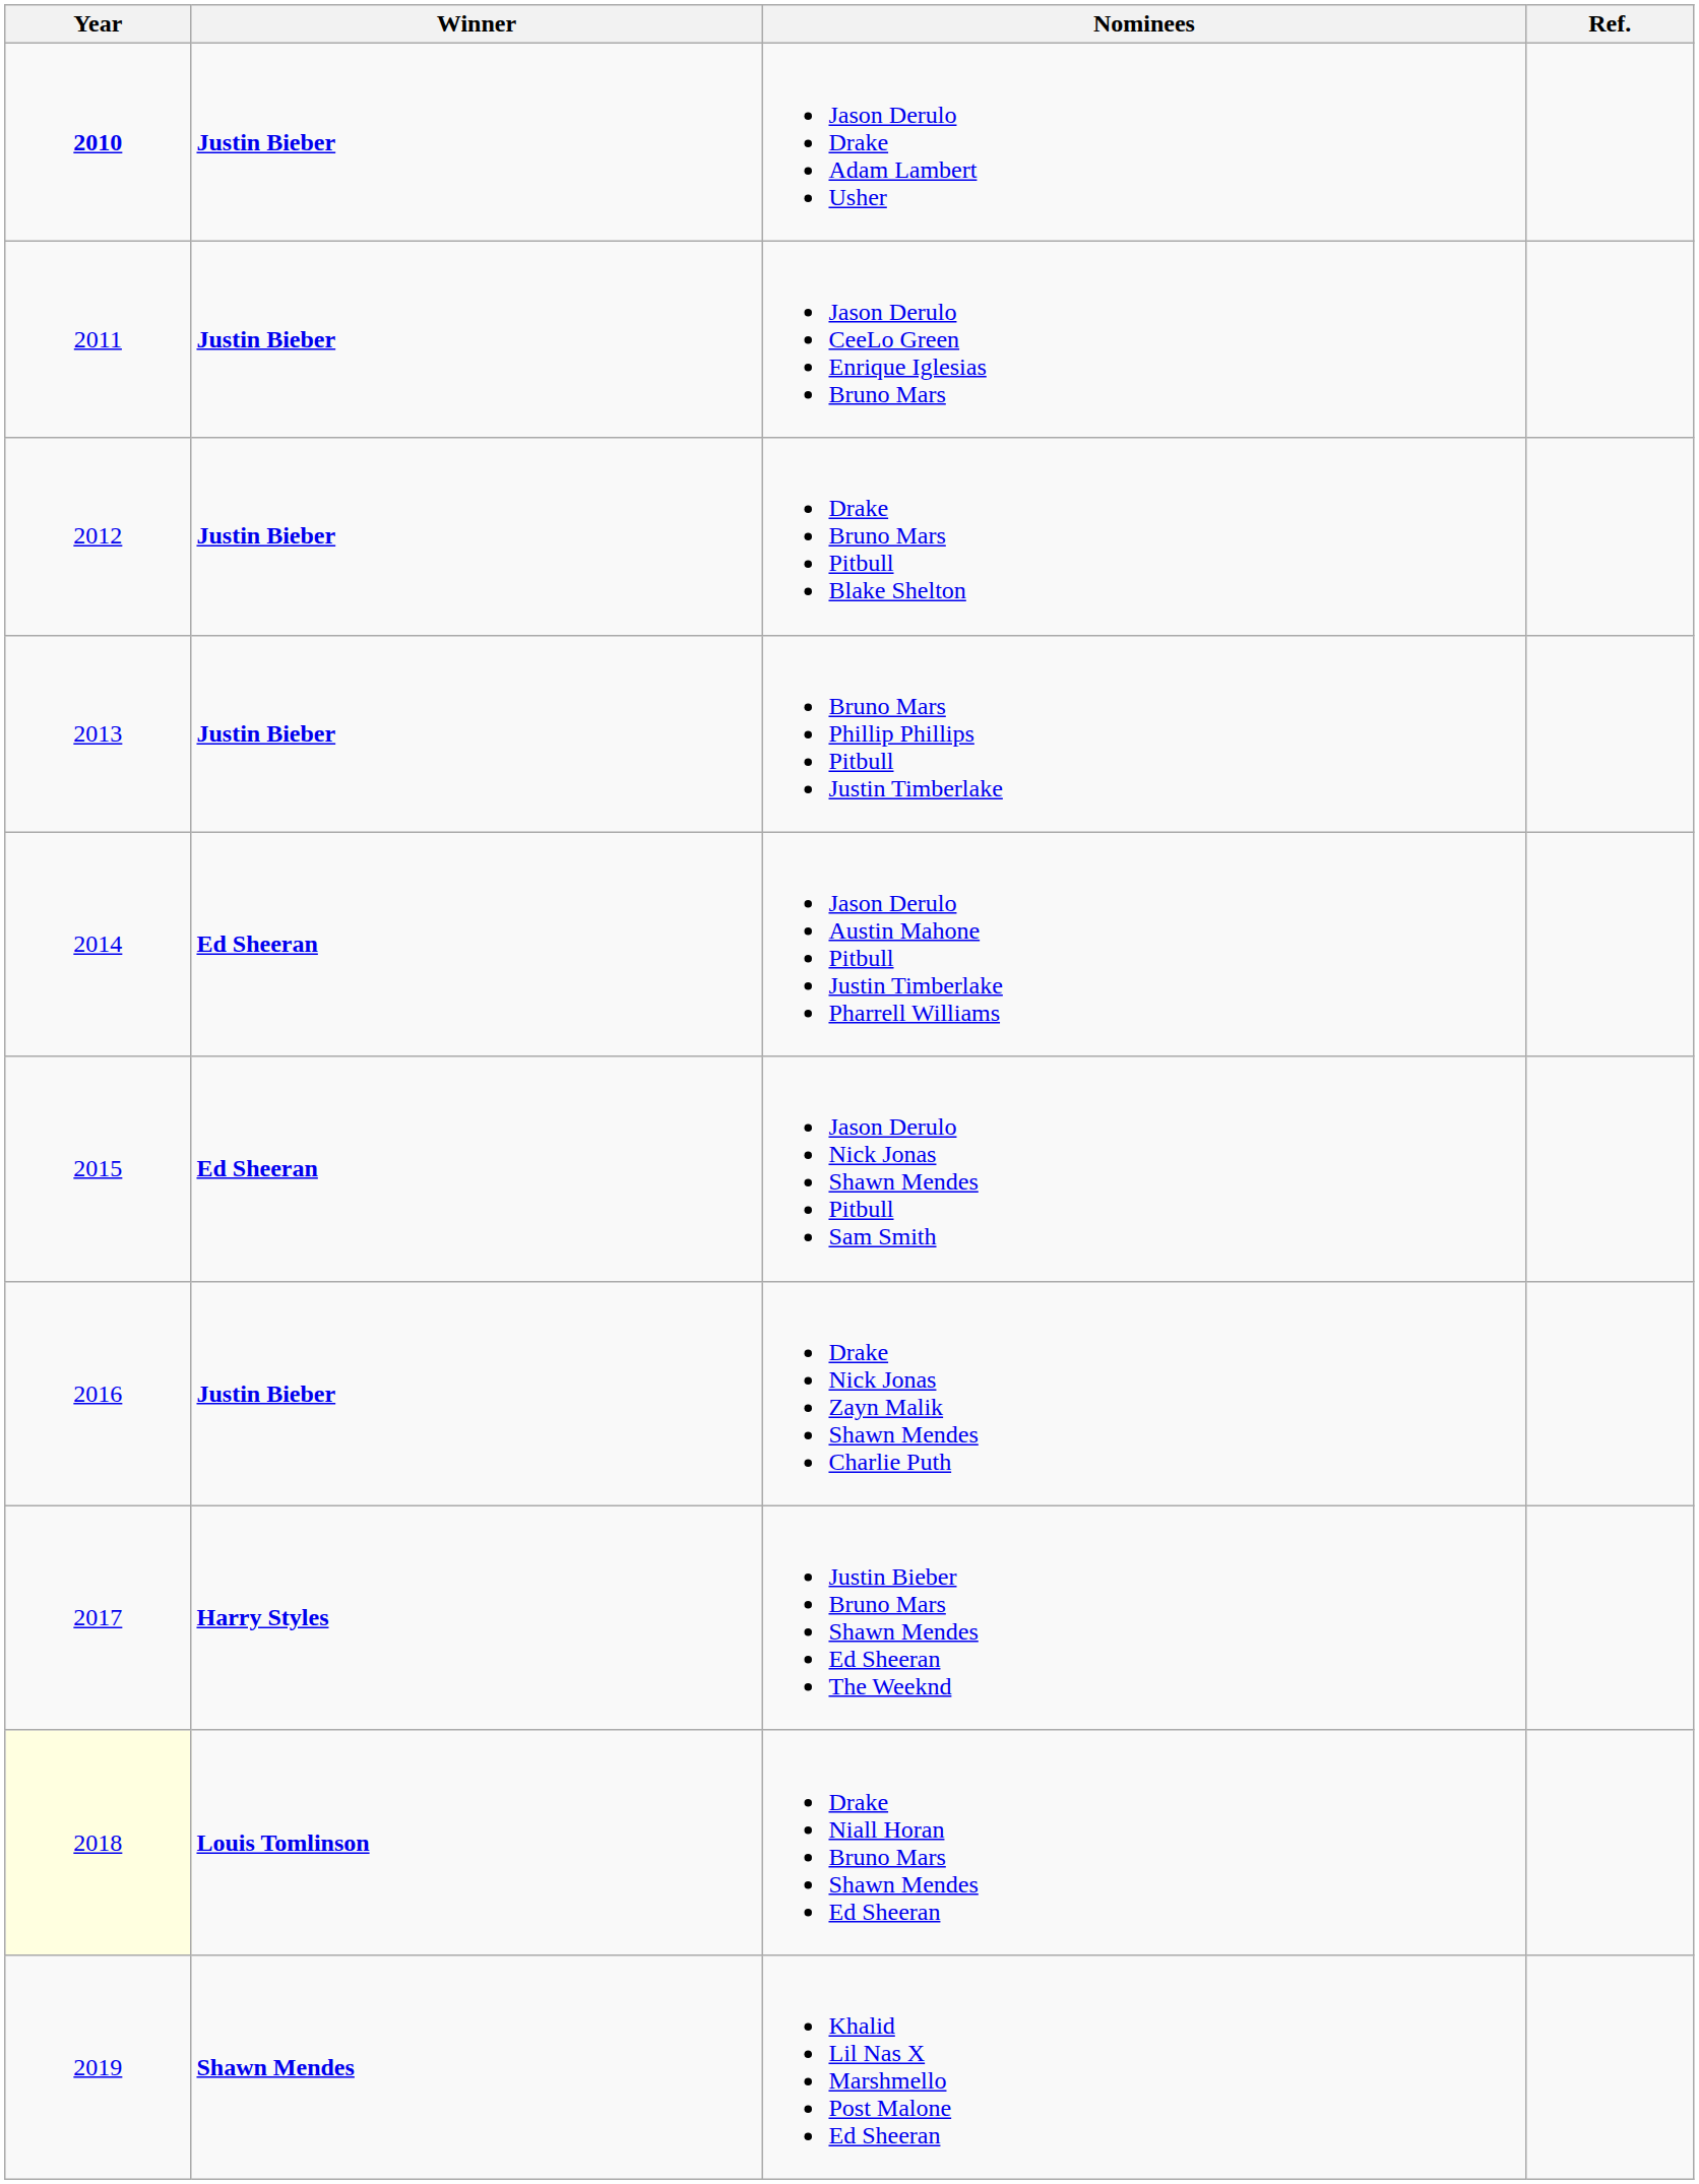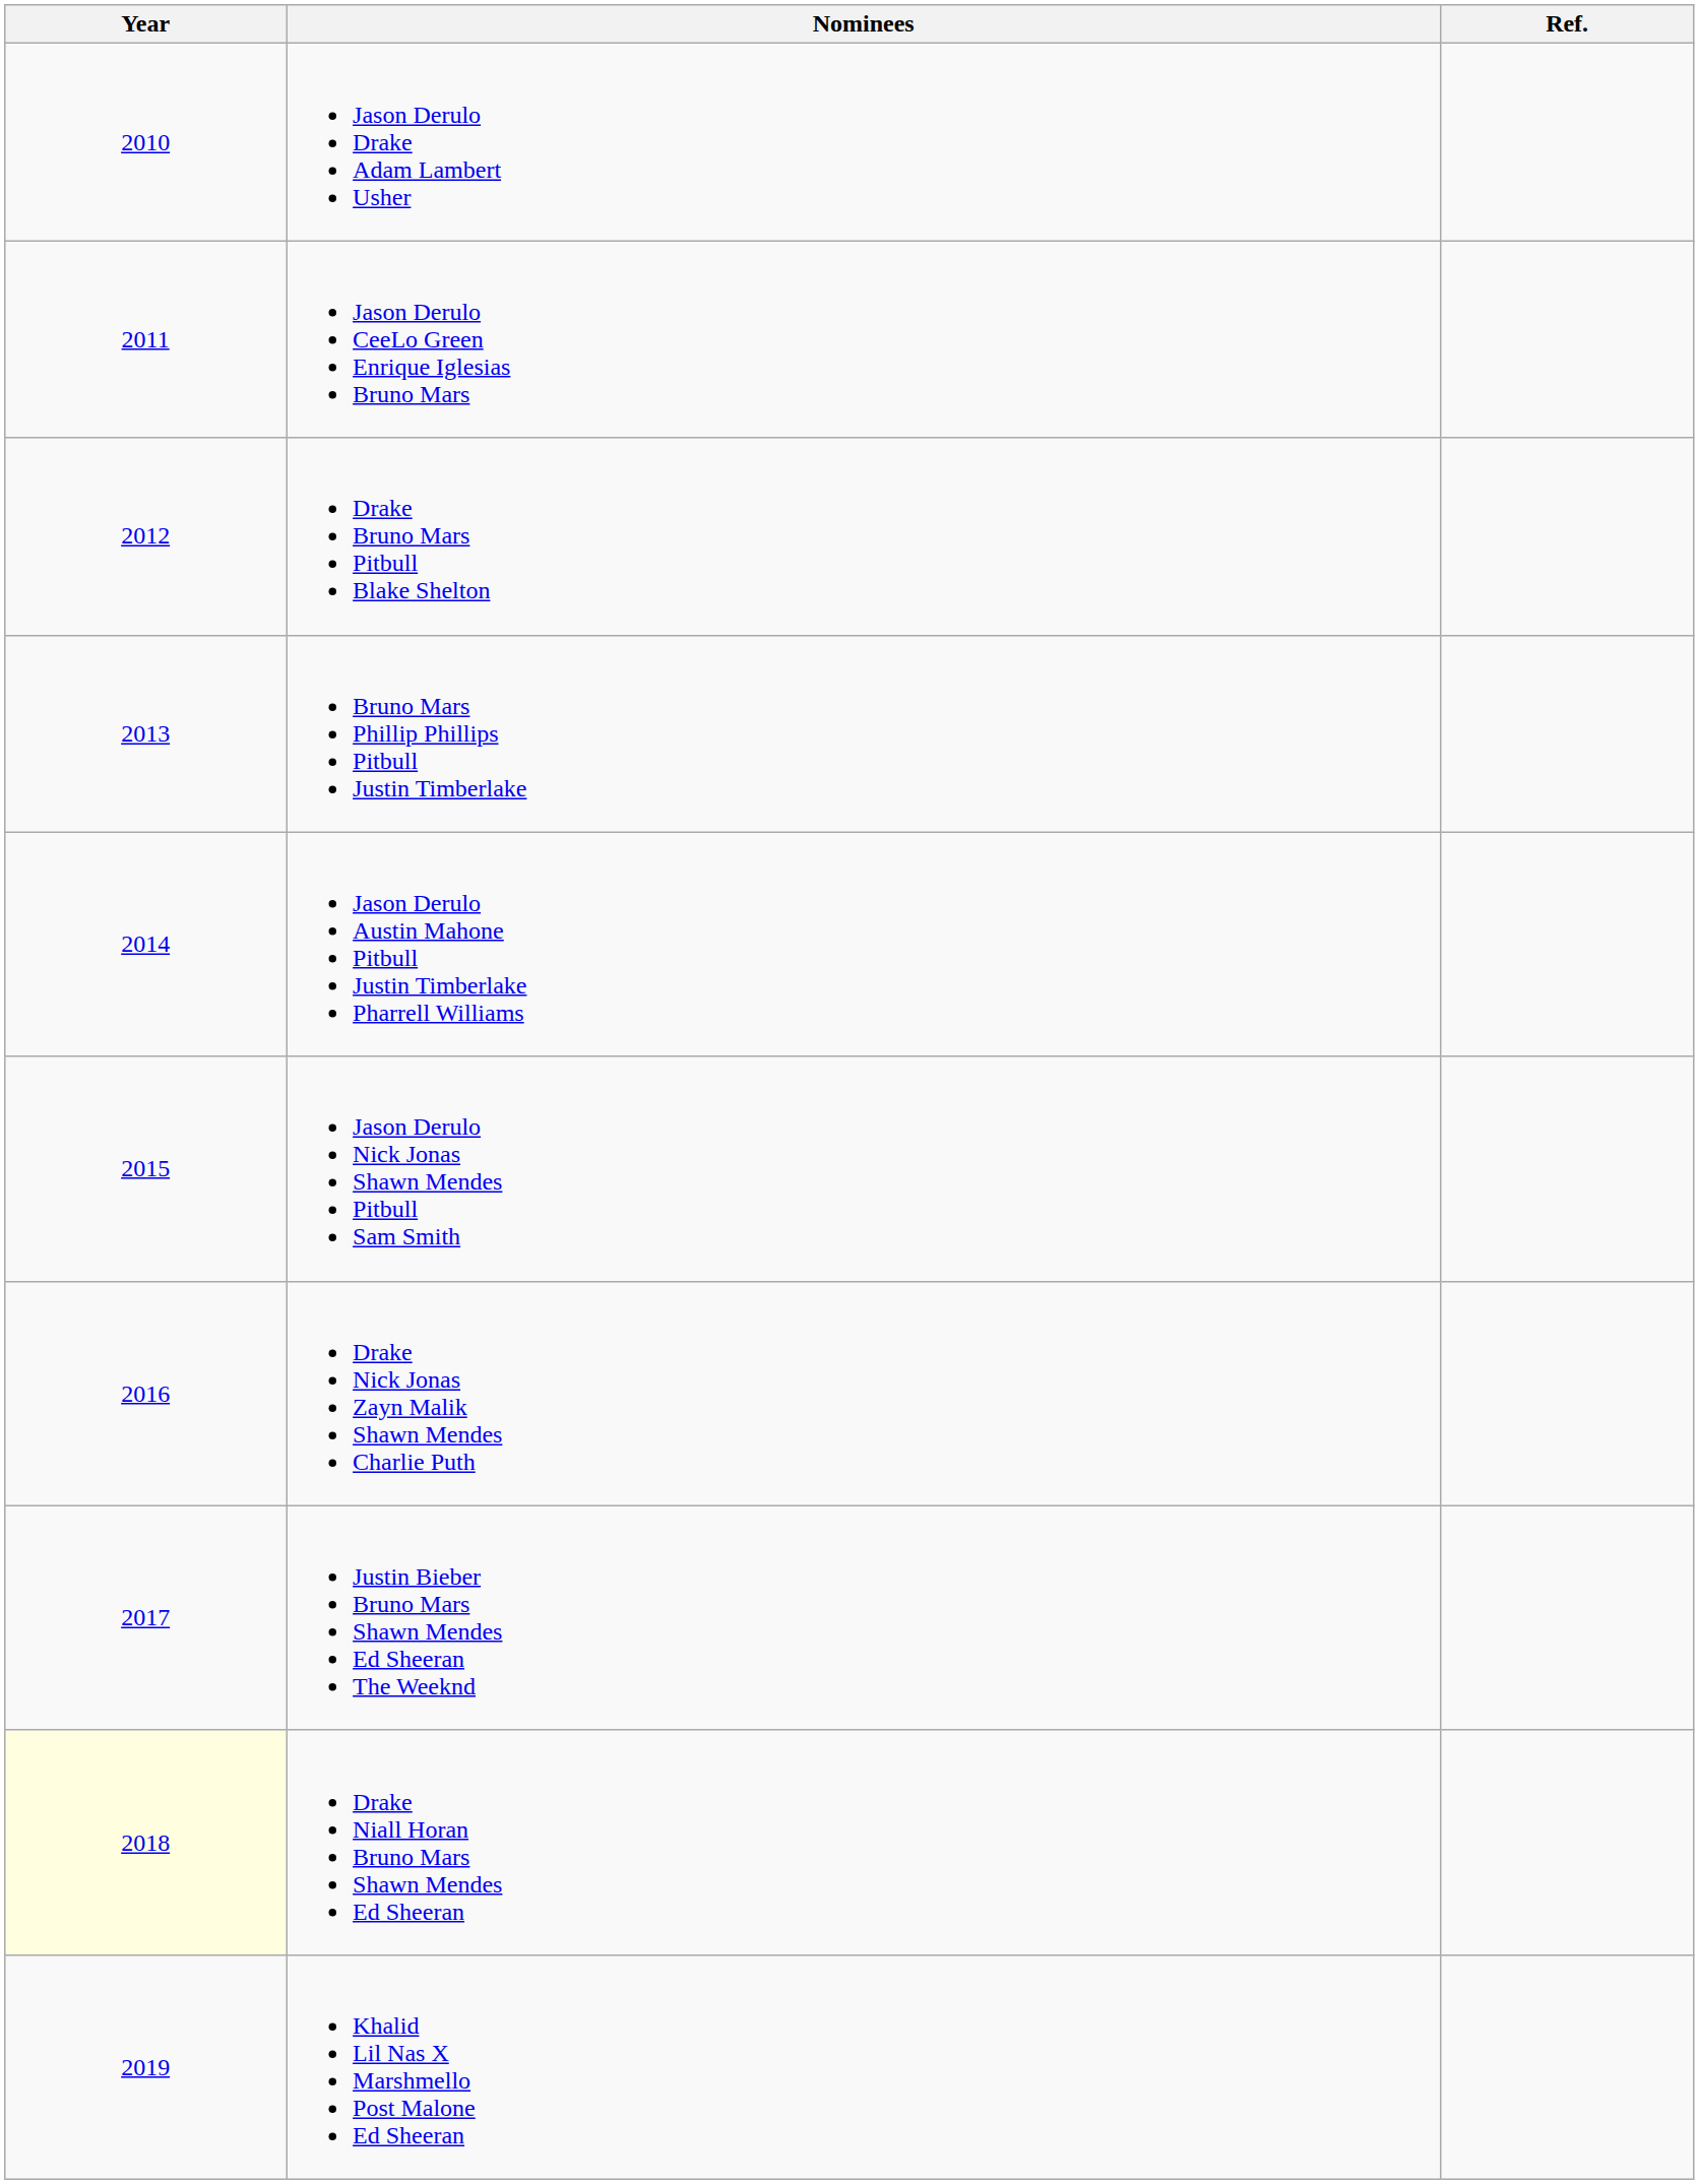- column: Winner | Justin Bieber | Justin Bieber | Justin Bieber | Justin Bieber | Ed Sheeran | Ed Sheeran | Justin Bieber | Harry Styles | Louis Tomlinson | Shawn Mendes
Jason Derulo Drake Adam Lambert Usher | Year: bold -> normal
